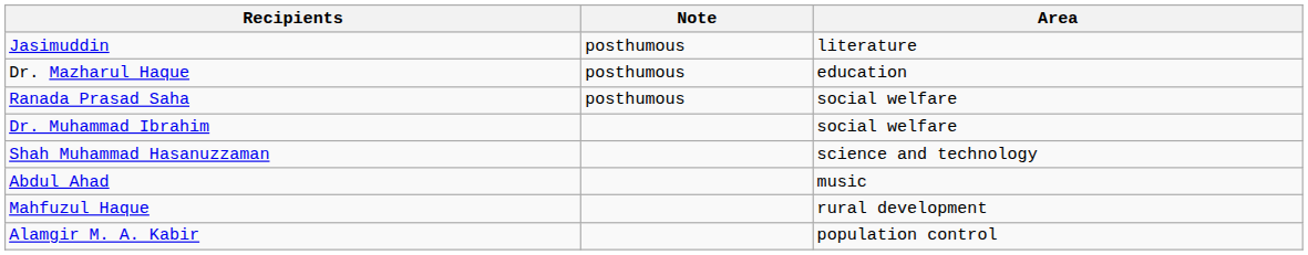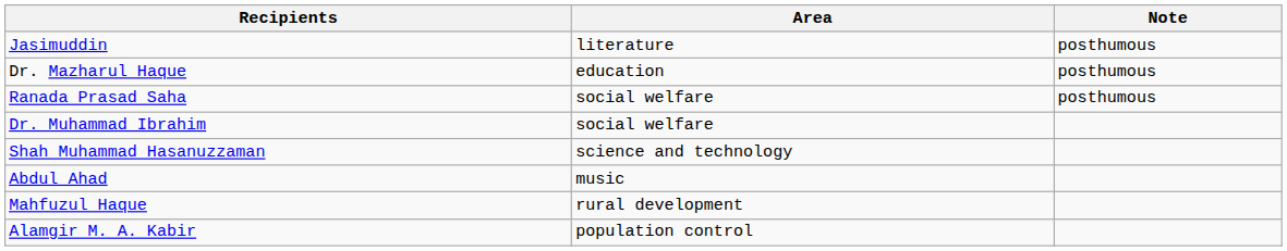columns swapped: Area <-> Note
